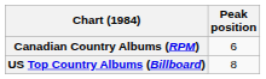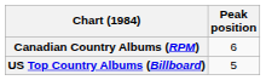US Top Country Albums (Billboard) | Peak position: 8 -> 5
